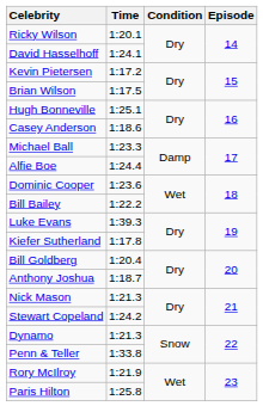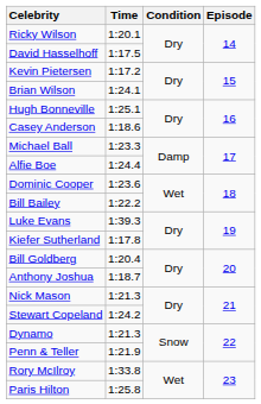David Hasselhoff | Time: 1:24.1 -> 1:17.5
Brian Wilson | Time: 1:17.5 -> 1:24.1
Penn & Teller | Time: 1:33.8 -> 1:21.9
Rory McIlroy | Time: 1:21.9 -> 1:33.8
